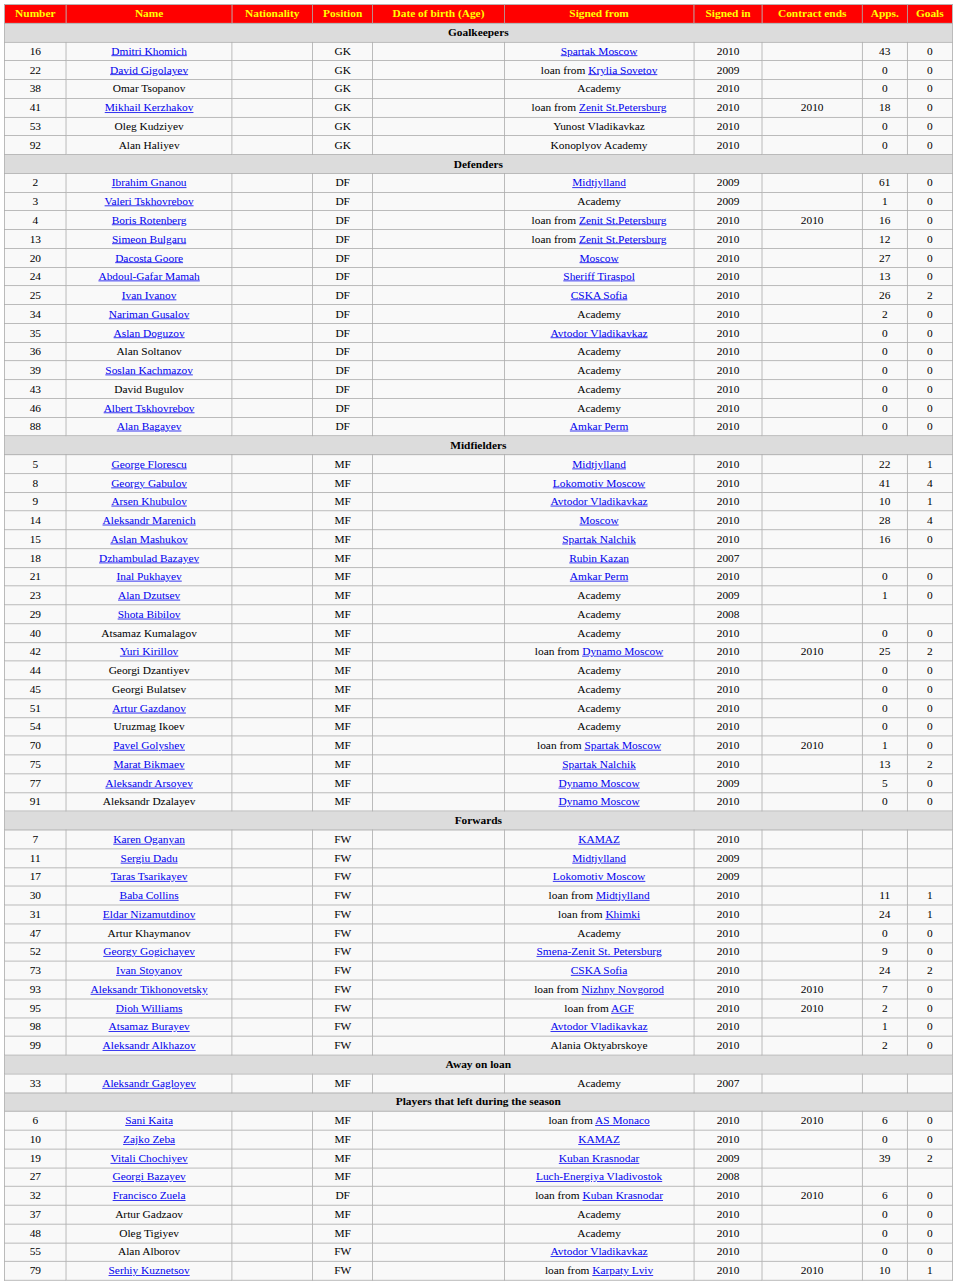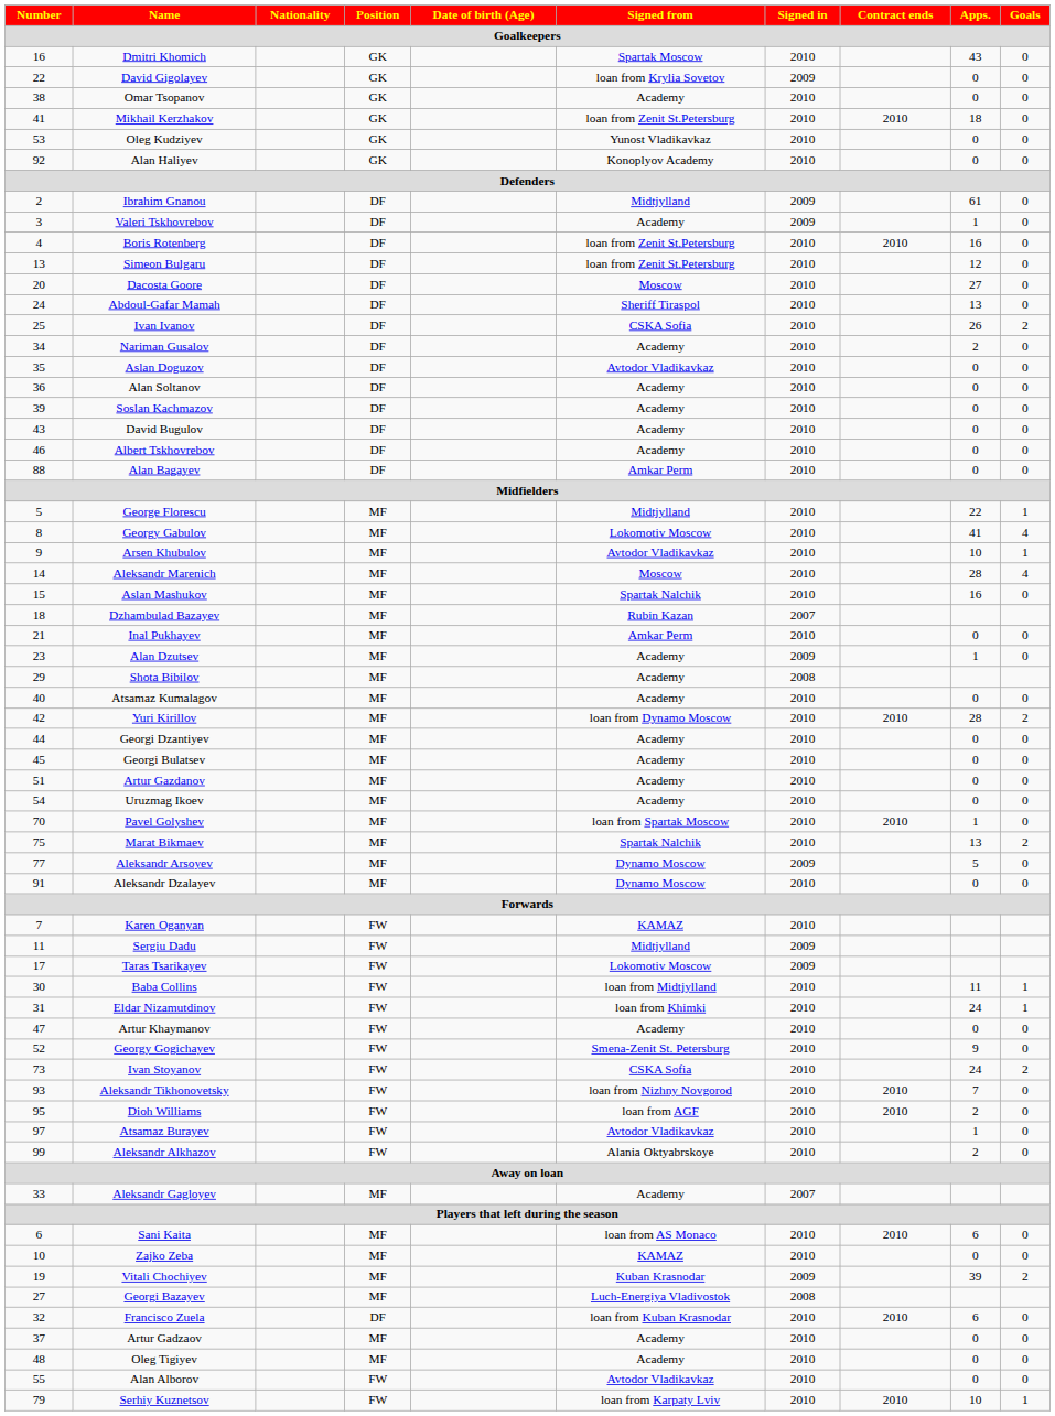Yuri Kirillov | Apps.: 25 -> 28
Atsamaz Burayev | Number: 98 -> 97
